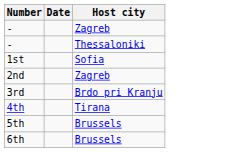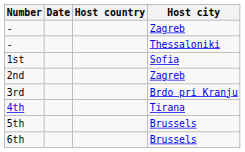+ column: Host country
